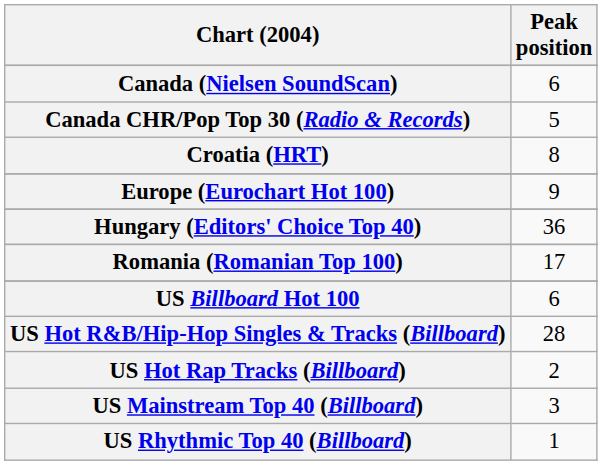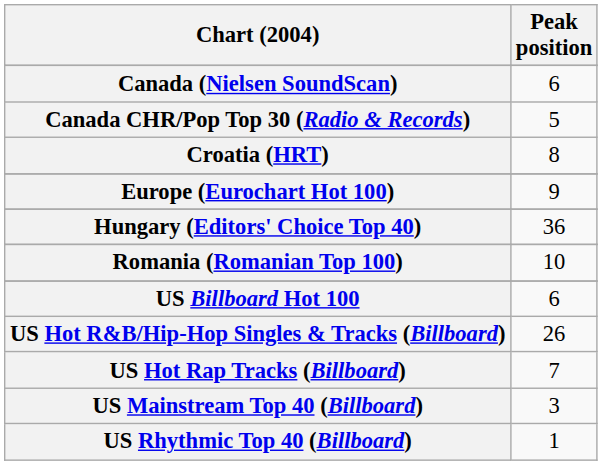Romania (Romanian Top 100) | Peak position: 17 -> 10
US Hot R&B/Hip-Hop Singles & Tracks (Billboard) | Peak position: 28 -> 26
US Hot Rap Tracks (Billboard) | Peak position: 2 -> 7
